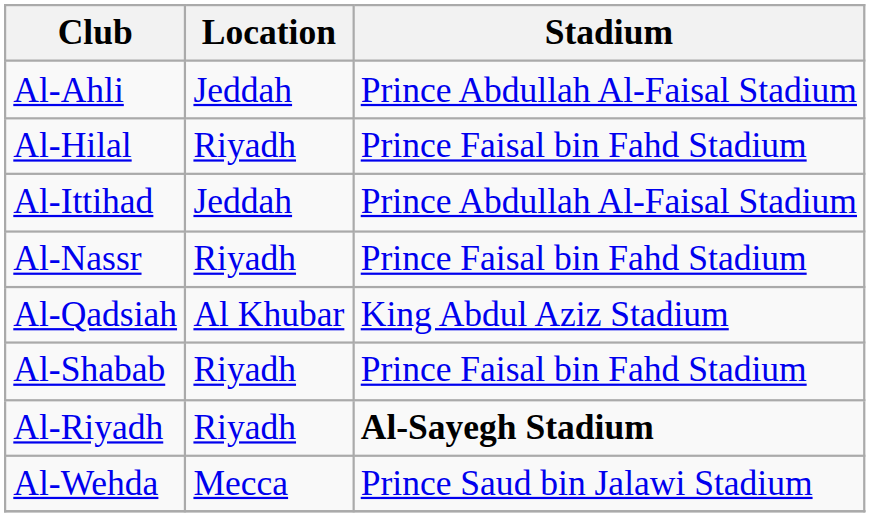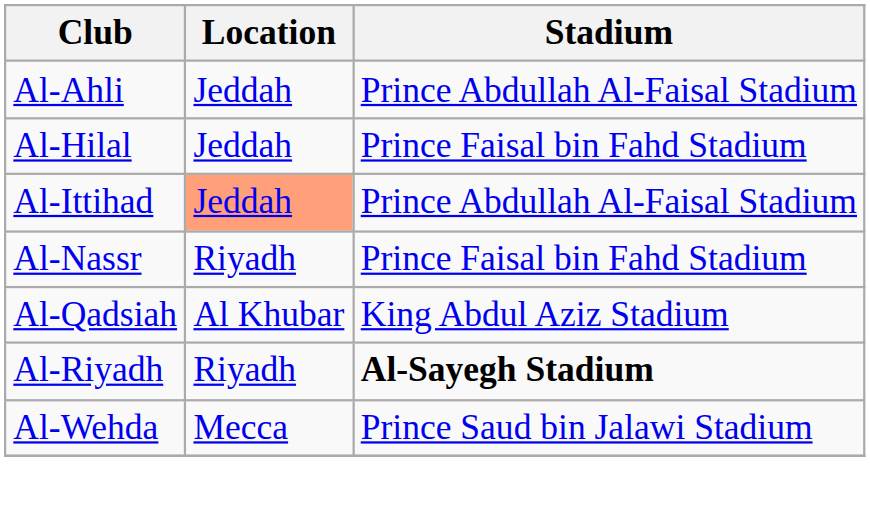Al-Hilal | Location: Riyadh -> Jeddah
Al-Ittihad | Location: no background -> lightsalmon background
- row: Al-Shabab | Riyadh | Prince Faisal bin Fahd Stadium
